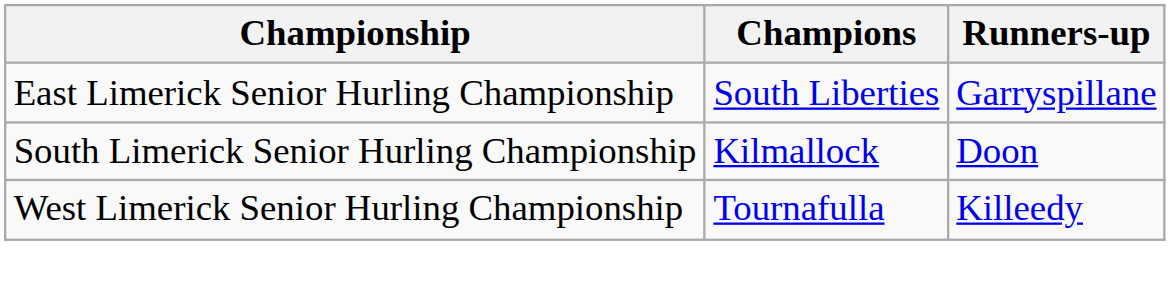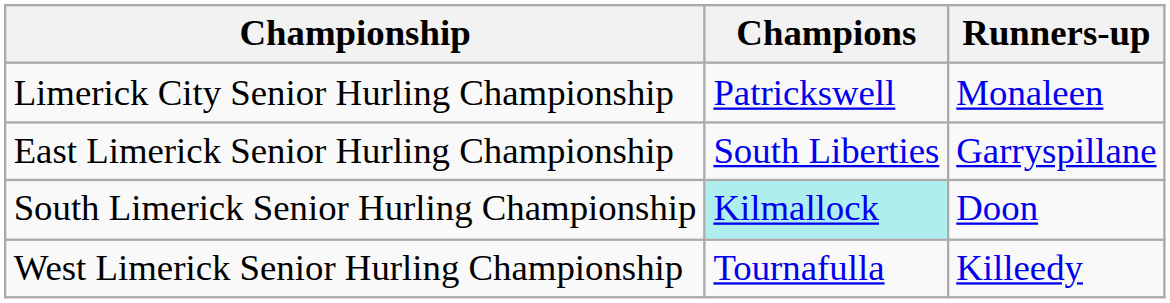+ row: Limerick City Senior Hurling Championship | Patrickswell | Monaleen
South Limerick Senior Hurling Championship | Champions: no background -> paleturquoise background
